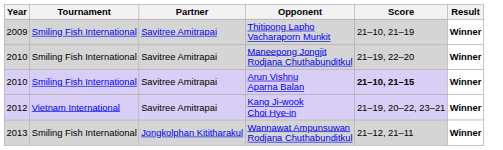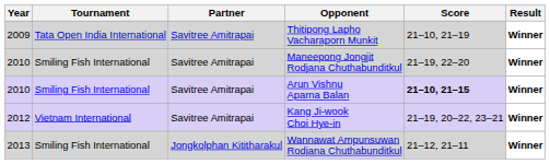Thitipong Lapho Vacharaporn Munkit | Tournament: Smiling Fish International -> Tata Open India International
